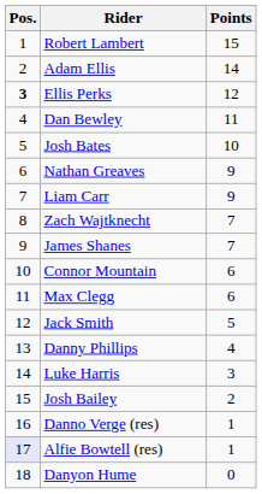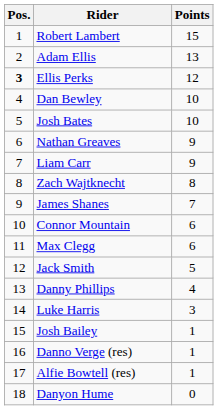Adam Ellis | Points: 14 -> 13
Dan Bewley | Points: 11 -> 10
Zach Wajtknecht | Points: 7 -> 8
Josh Bailey | Points: 2 -> 1
Alfie Bowtell (res) | Pos.: lavender background -> no background
